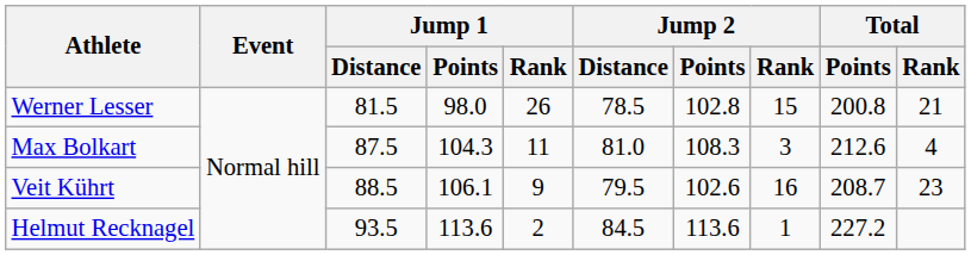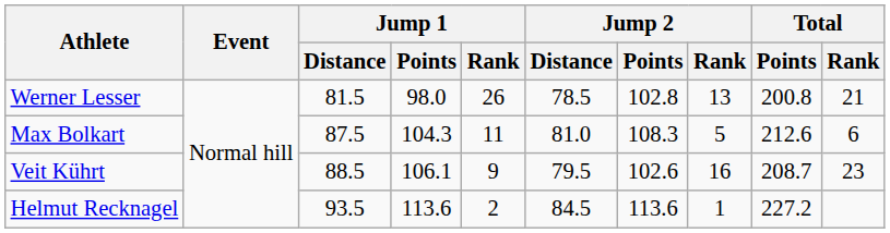Werner Lesser | Jump 2 / Rank: 15 -> 13
Max Bolkart | Jump 2 / Rank: 3 -> 5
Max Bolkart | Total / Rank: 4 -> 6
